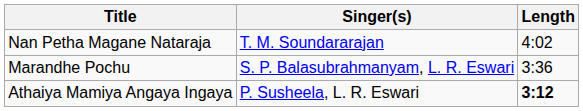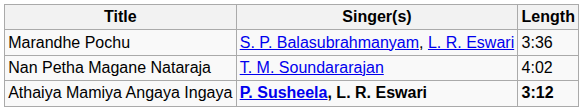rows swapped: Marandhe Pochu <-> Nan Petha Magane Nataraja
Athaiya Mamiya Angaya Ingaya | Singer(s): normal -> bold
